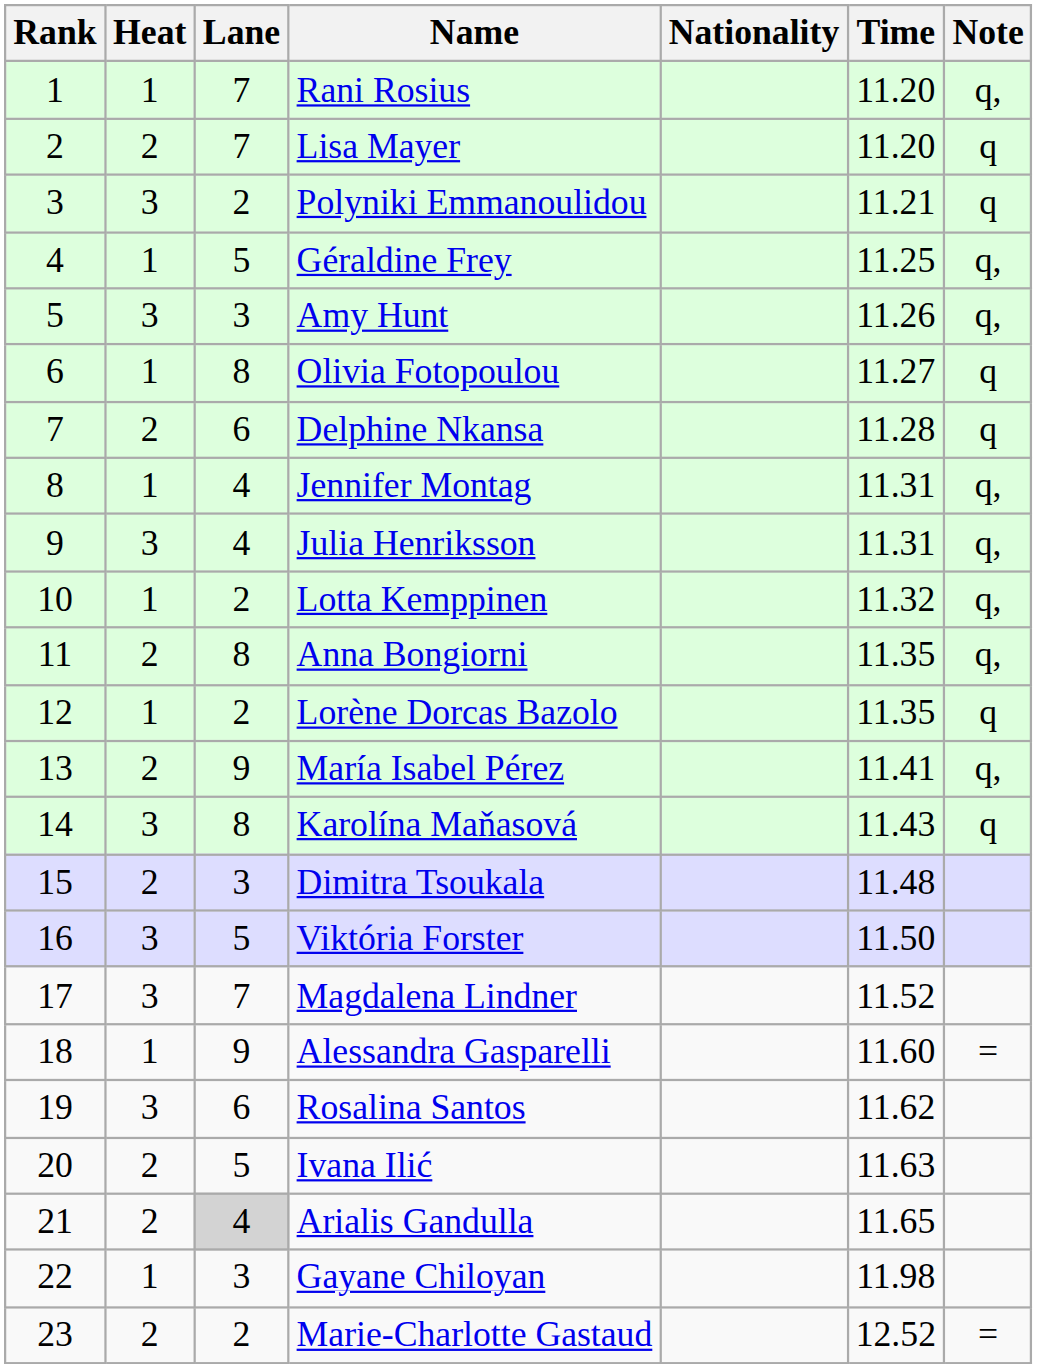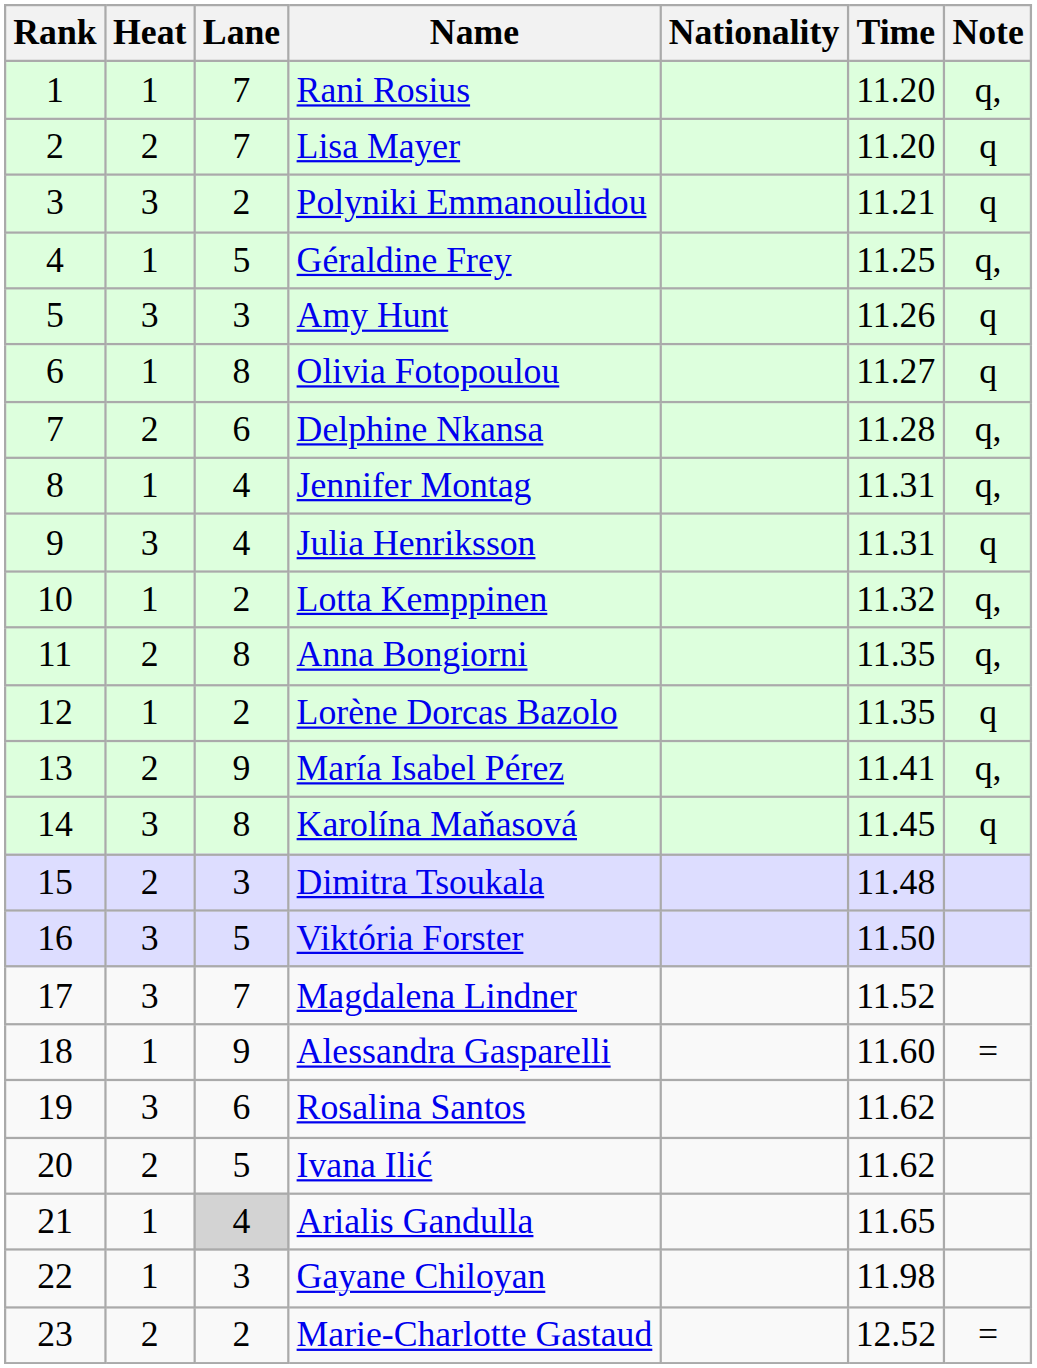Amy Hunt | Note: q, -> q
Delphine Nkansa | Note: q -> q,
Julia Henriksson | Note: q, -> q
Karolína Maňasová | Time: 11.43 -> 11.45
Ivana Ilić | Time: 11.63 -> 11.62
Arialis Gandulla | Heat: 2 -> 1
